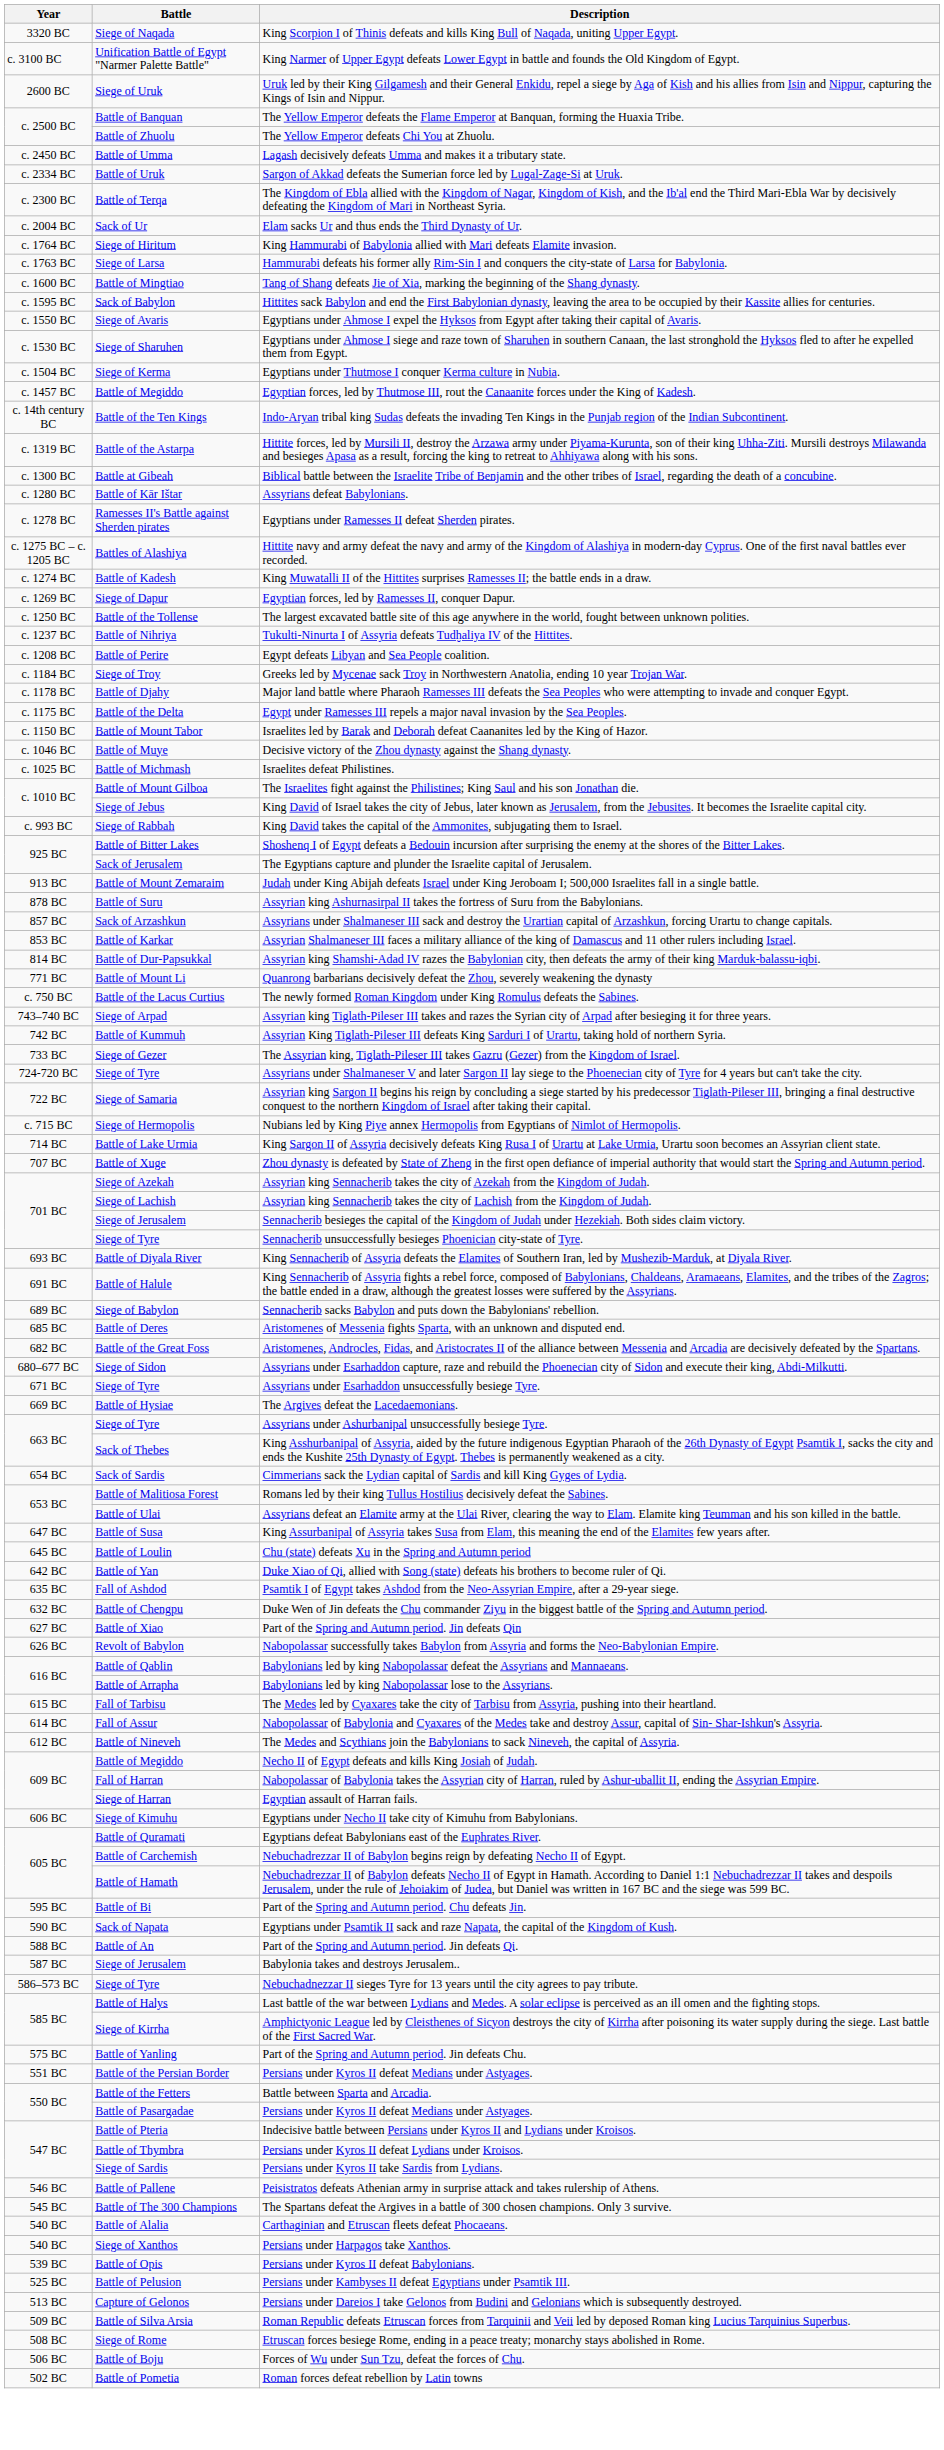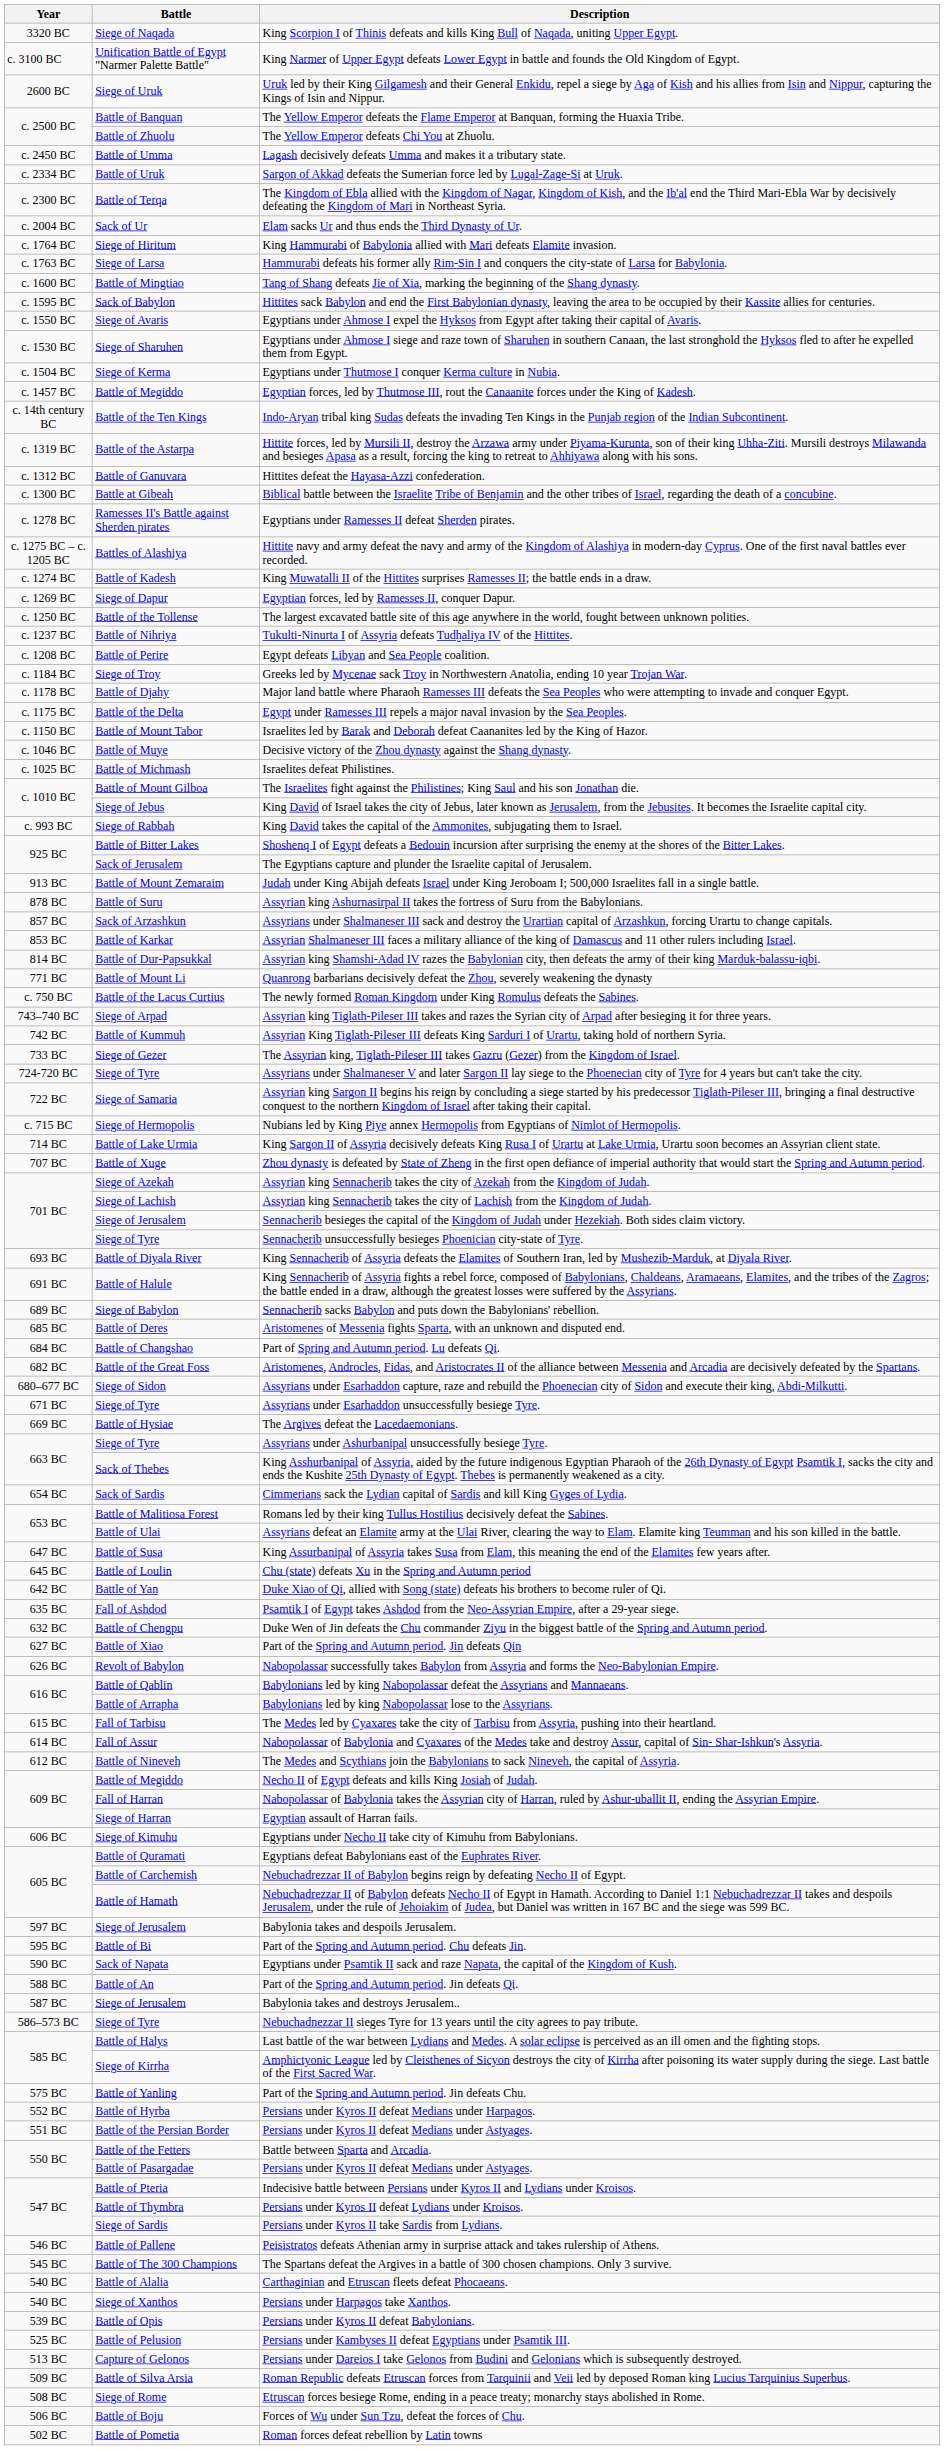+ row: c. 1312 BC | Battle of Ganuvara | Hittites defeat the Hayasa-Azzi confederation.
- row: c. 1280 BC | Battle of Kār Ištar | Assyrians defeat Babylonians.
+ row: 684 BC | Battle of Changshao | Part of Spring and Autumn period. Lu defeats Qi.
+ row: 597 BC | Siege of Jerusalem | Babylonia takes and despoils Jerusalem.
+ row: 552 BC | Battle of Hyrba | Persians under Kyros II defeat Medians under Harpagos.
